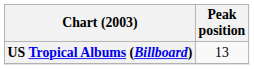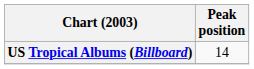US Tropical Albums (Billboard) | Peak position: 13 -> 14
